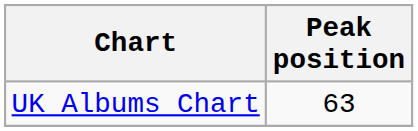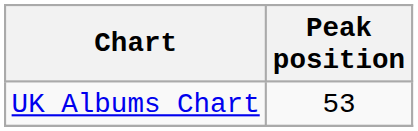UK Albums Chart | Peak position: 63 -> 53
